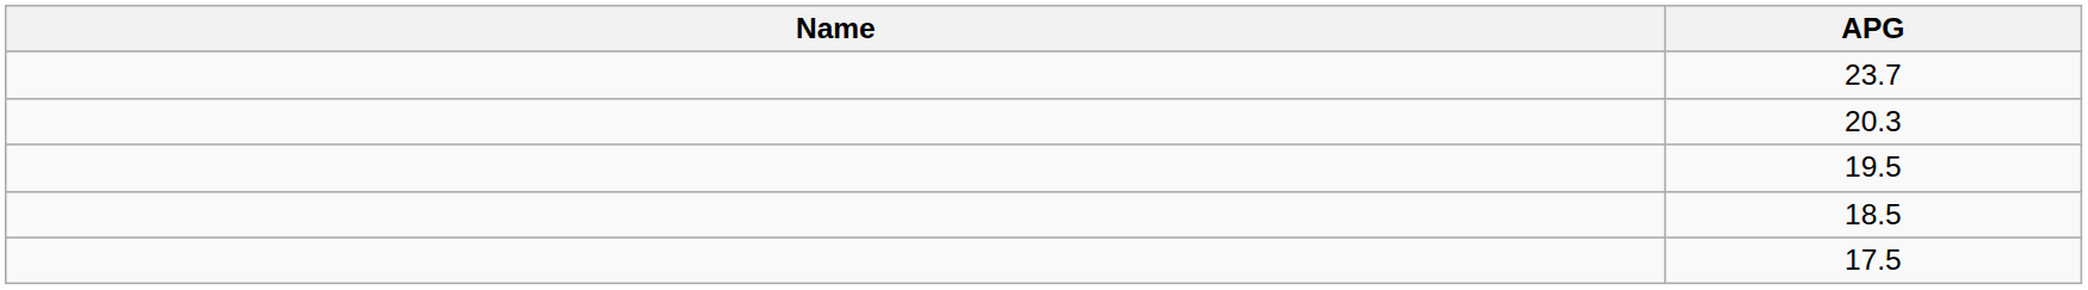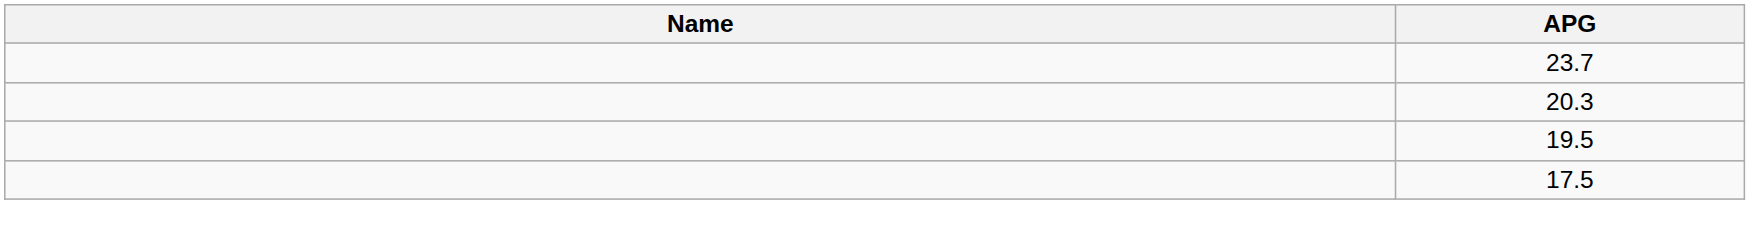- row: 18.5
